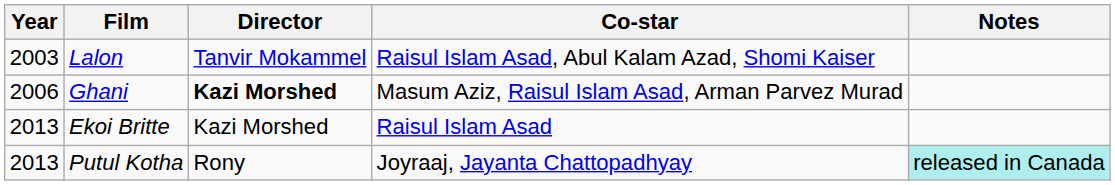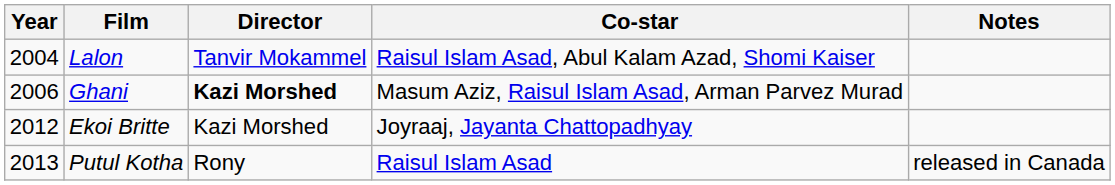Lalon | Year: 2003 -> 2004
Ekoi Britte | Year: 2013 -> 2012
Ekoi Britte | Co-star: Raisul Islam Asad -> Joyraaj, Jayanta Chattopadhyay
Putul Kotha | Co-star: Joyraaj, Jayanta Chattopadhyay -> Raisul Islam Asad
Putul Kotha | Notes: paleturquoise background -> no background
